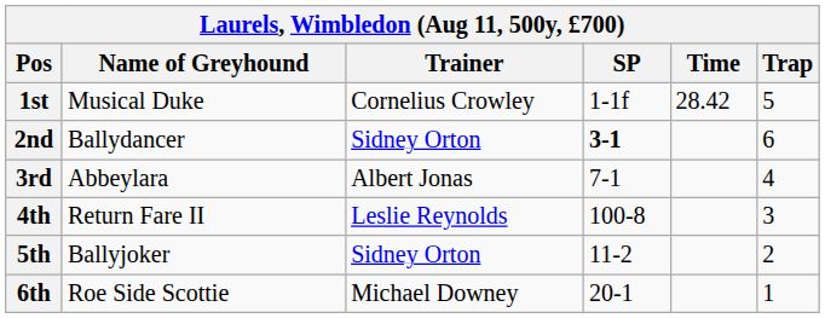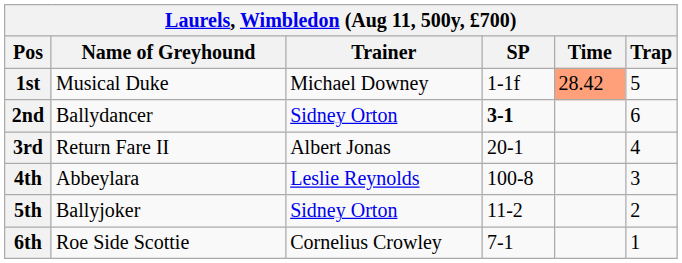1st | Trainer: Cornelius Crowley -> Michael Downey
1st | Time: no background -> lightsalmon background
3rd | Name of Greyhound: Abbeylara -> Return Fare II
3rd | SP: 7-1 -> 20-1
4th | Name of Greyhound: Return Fare II -> Abbeylara
6th | Trainer: Michael Downey -> Cornelius Crowley
6th | SP: 20-1 -> 7-1
